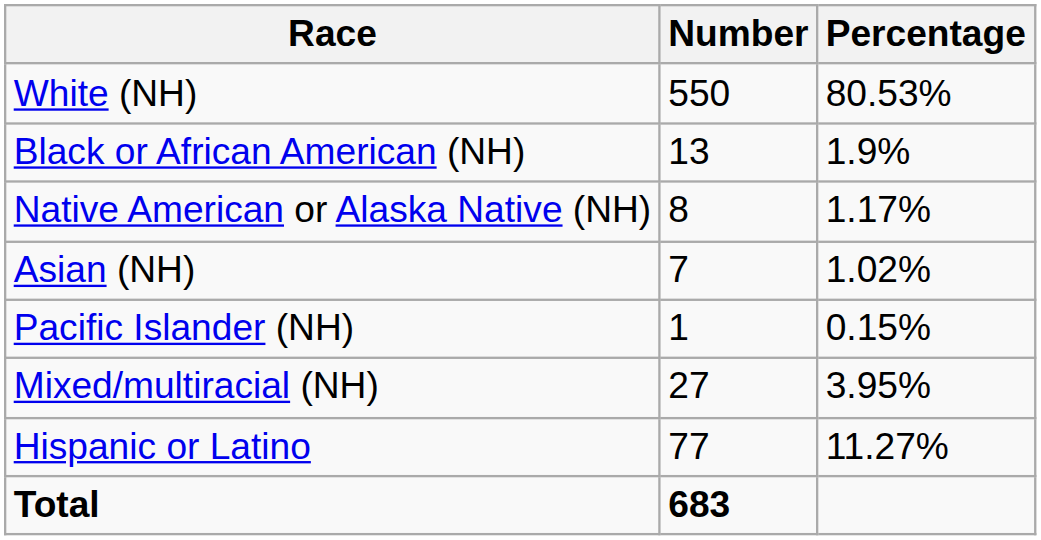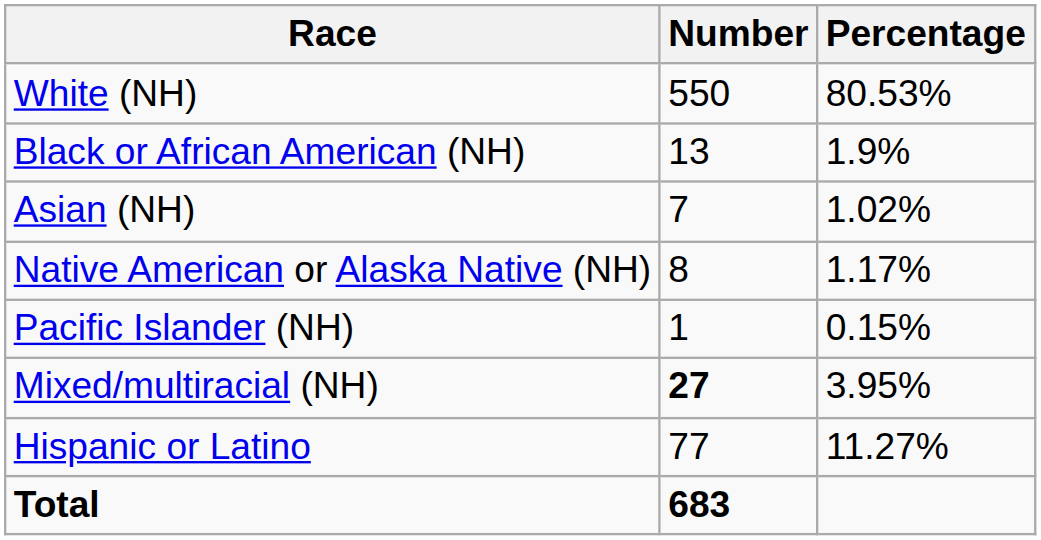rows swapped: Native American or Alaska Native (NH) <-> Asian (NH)
Mixed/multiracial (NH) | Number: normal -> bold
